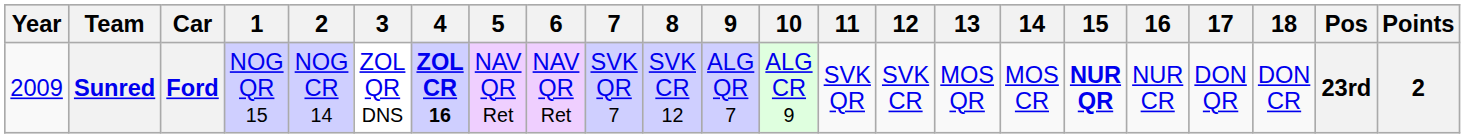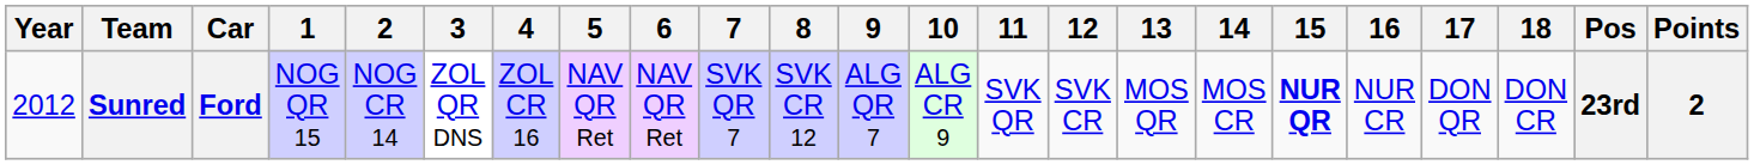Sunred | Year: 2009 -> 2012
Sunred | 4: bold -> normal
